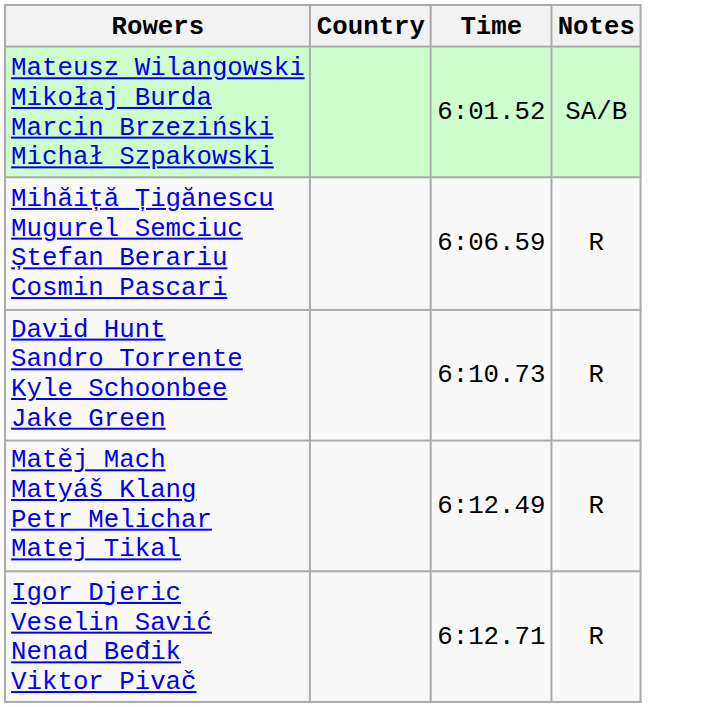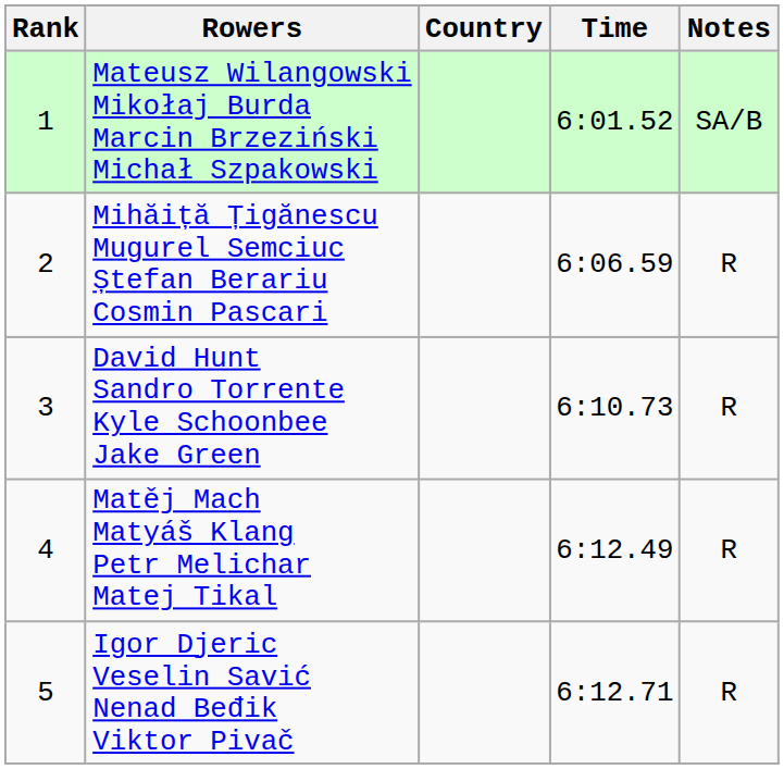+ column: Rank | 1 | 2 | 3 | 4 | 5
